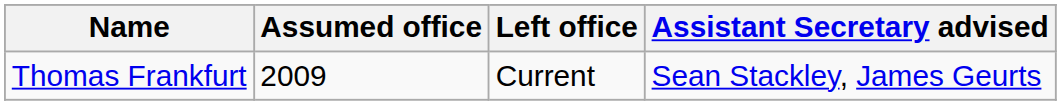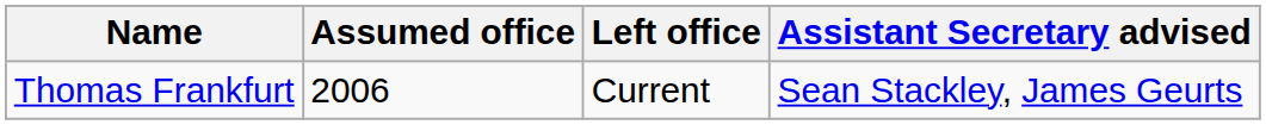Thomas Frankfurt | Assumed office: 2009 -> 2006
